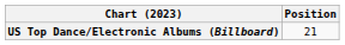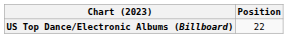US Top Dance/Electronic Albums (Billboard) | Position: 21 -> 22
